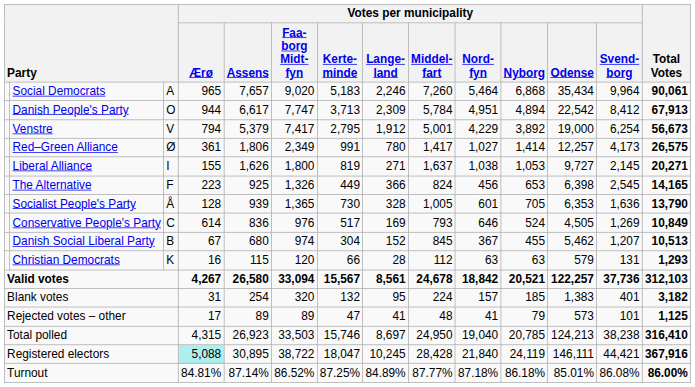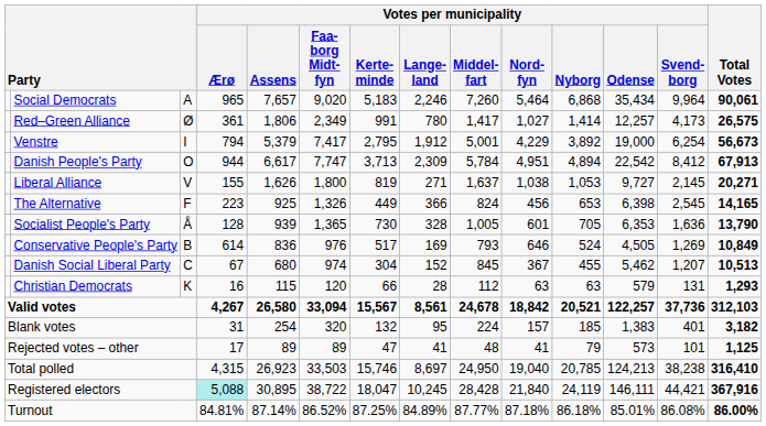rows swapped: Danish People's Party <-> Red–Green Alliance
Venstre | column 3: V -> I
Liberal Alliance | column 3: I -> V
Conservative People's Party | column 3: C -> B
Danish Social Liberal Party | column 3: B -> C
